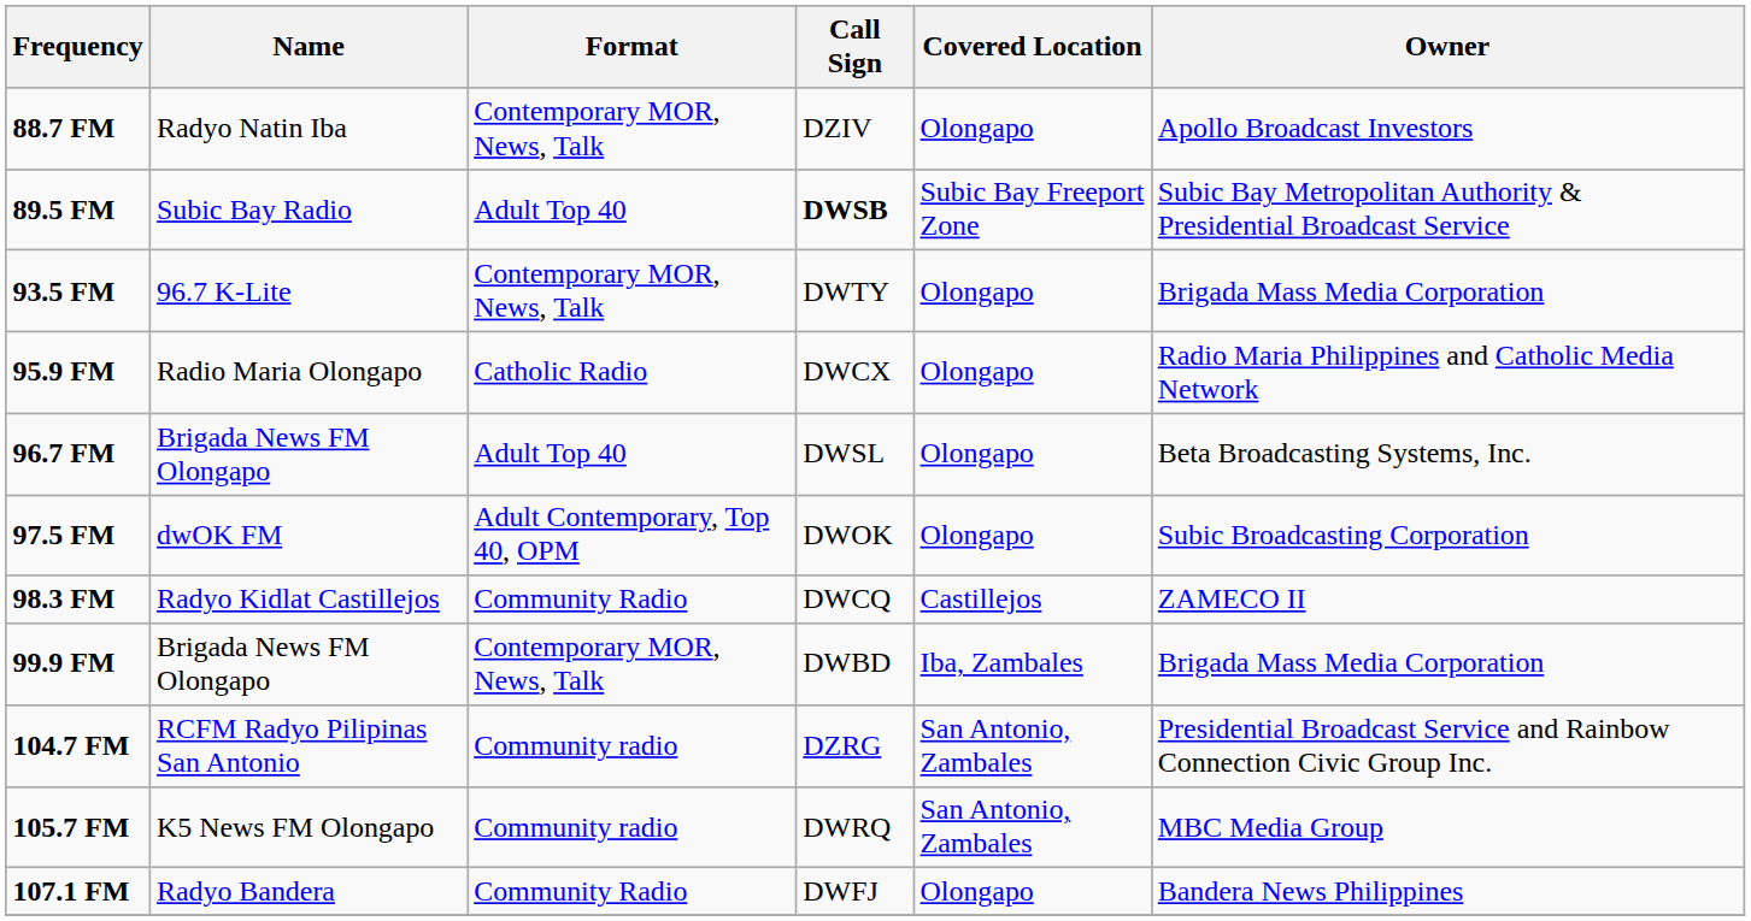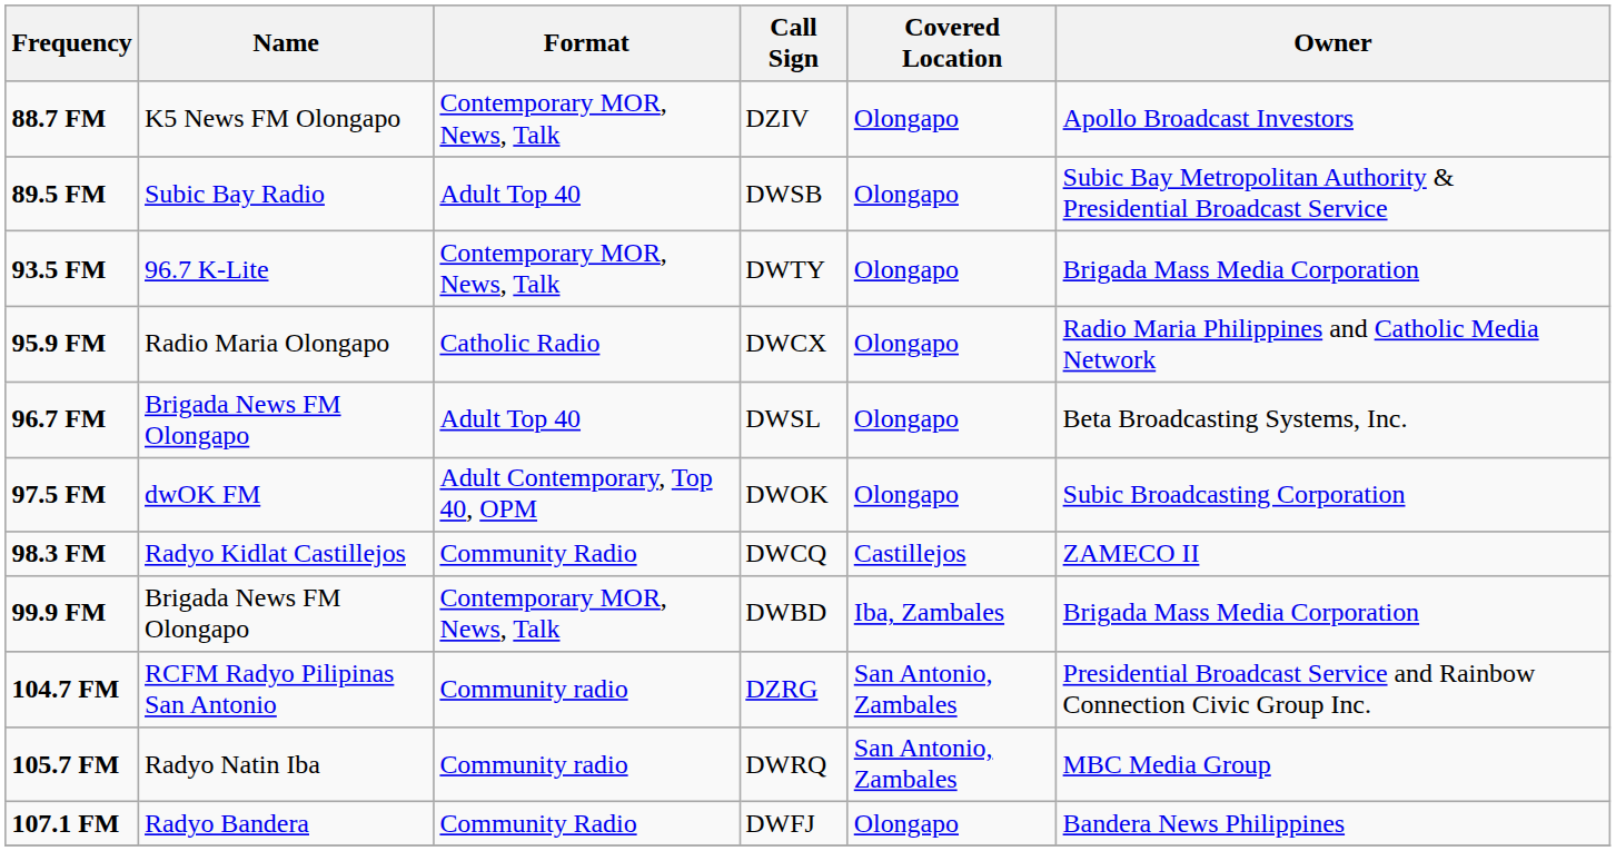88.7 FM | Name: Radyo Natin Iba -> K5 News FM Olongapo
89.5 FM | Call Sign: bold -> normal
89.5 FM | Covered Location: Subic Bay Freeport Zone -> Olongapo
105.7 FM | Name: K5 News FM Olongapo -> Radyo Natin Iba
